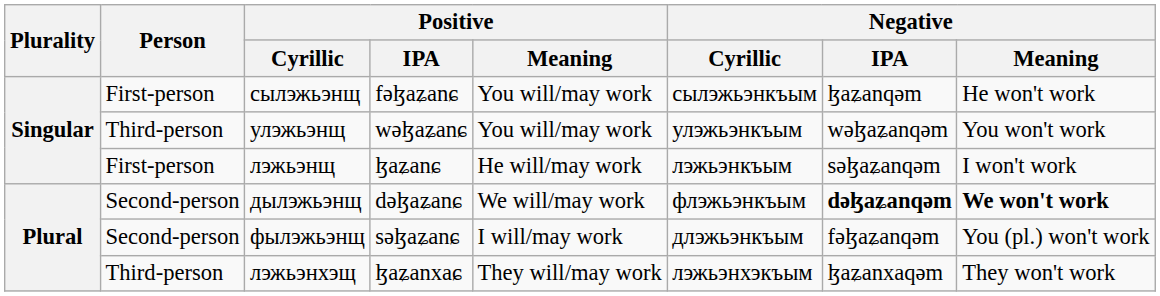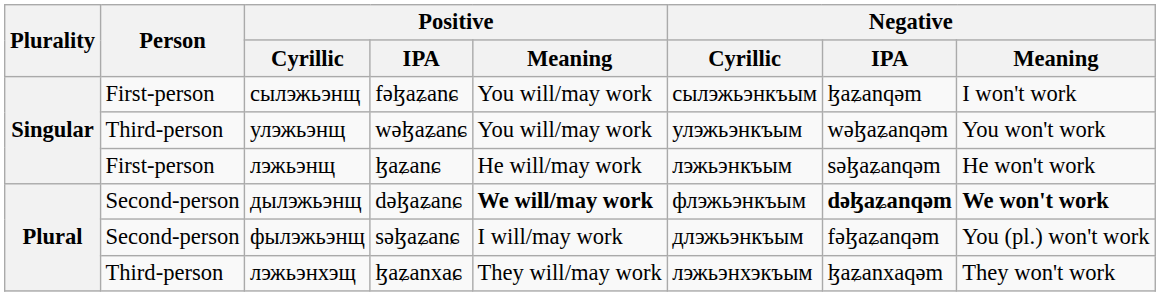сылэжьэнщ | Negative / Meaning: He won't work -> I won't work
лэжьэнщ | Negative / Meaning: I won't work -> He won't work
дылэжьэнщ | Positive / Meaning: normal -> bold
